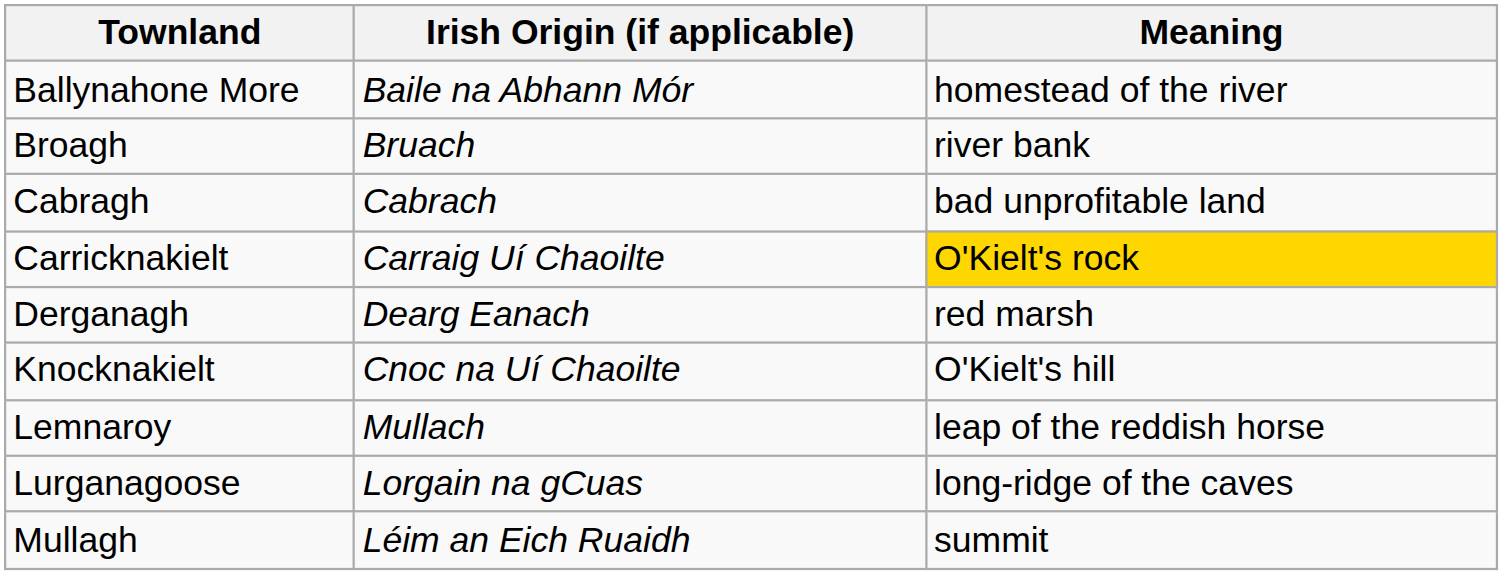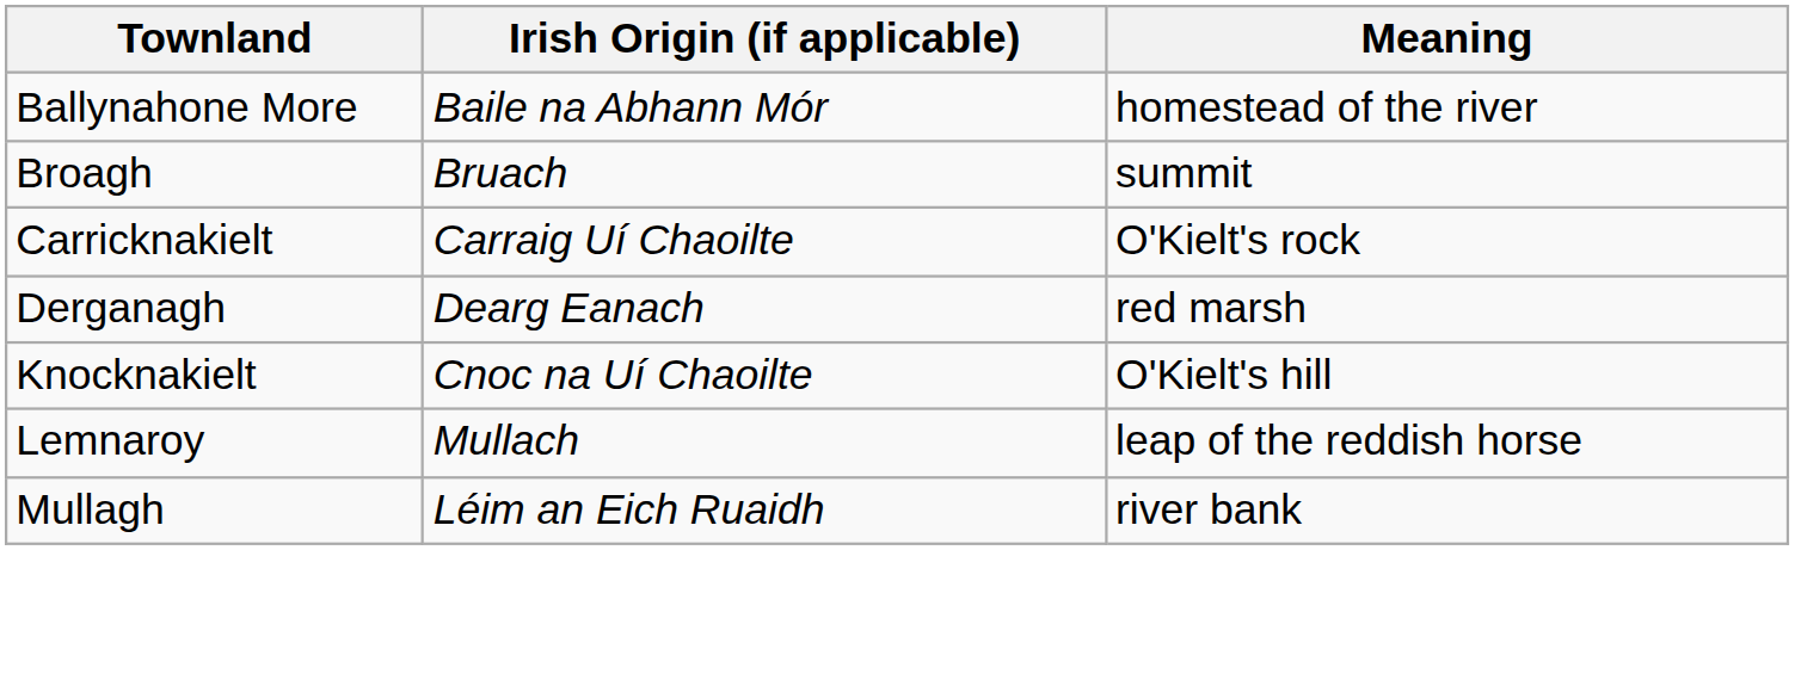Broagh | Meaning: river bank -> summit
- row: Cabragh | Cabrach | bad unprofitable land
Carricknakielt | Meaning: gold background -> no background
- row: Lurganagoose | Lorgain na gCuas | long-ridge of the caves
Mullagh | Meaning: summit -> river bank
